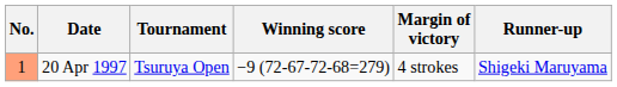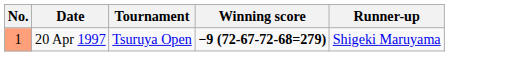- column: Margin of victory | 4 strokes
20 Apr 1997 | Winning score: normal -> bold
